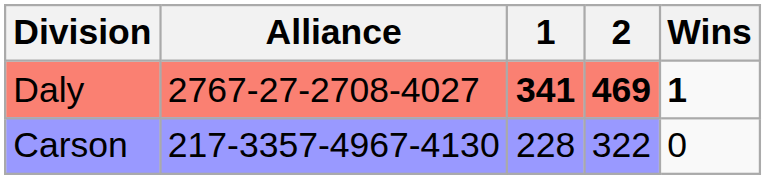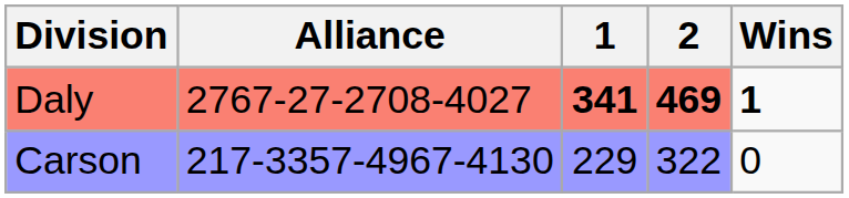Carson | 1: 228 -> 229
